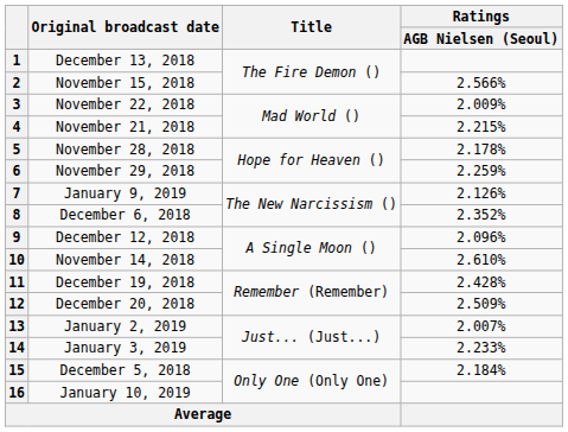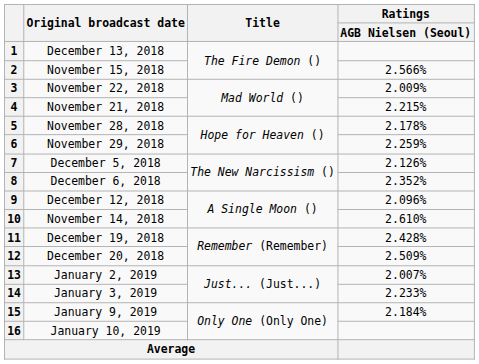7 | Original broadcast date: January 9, 2019 -> December 5, 2018
15 | Original broadcast date: December 5, 2018 -> January 9, 2019
